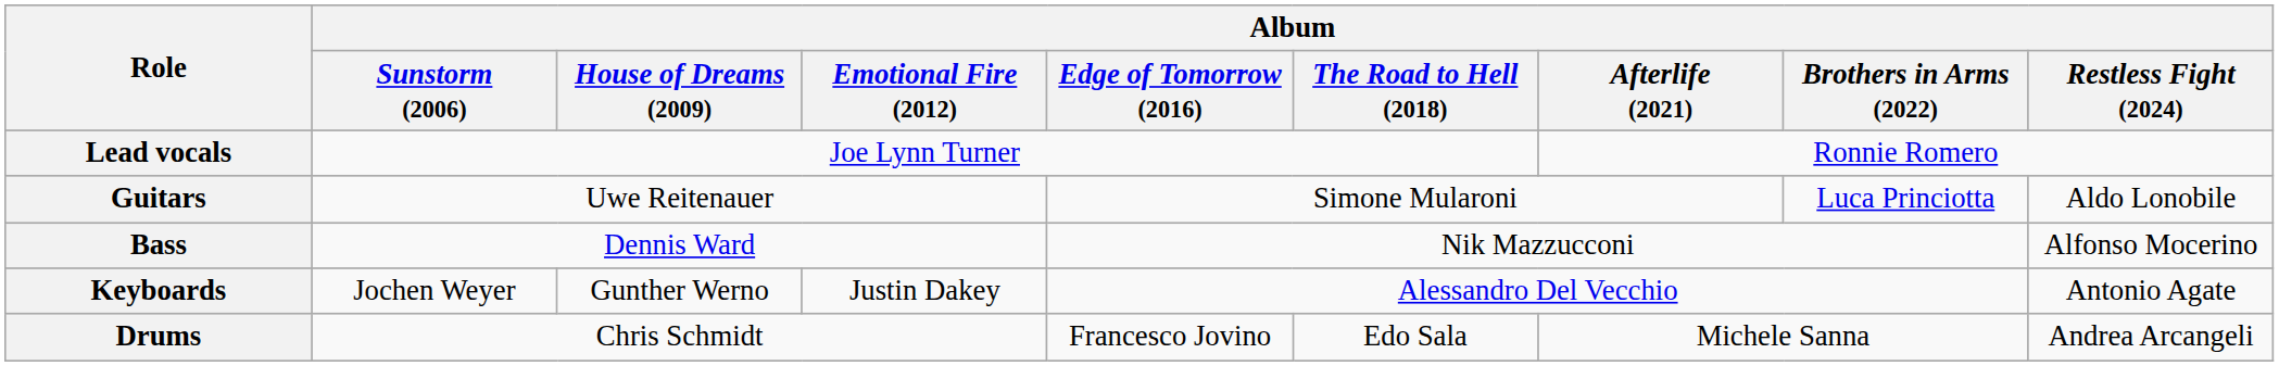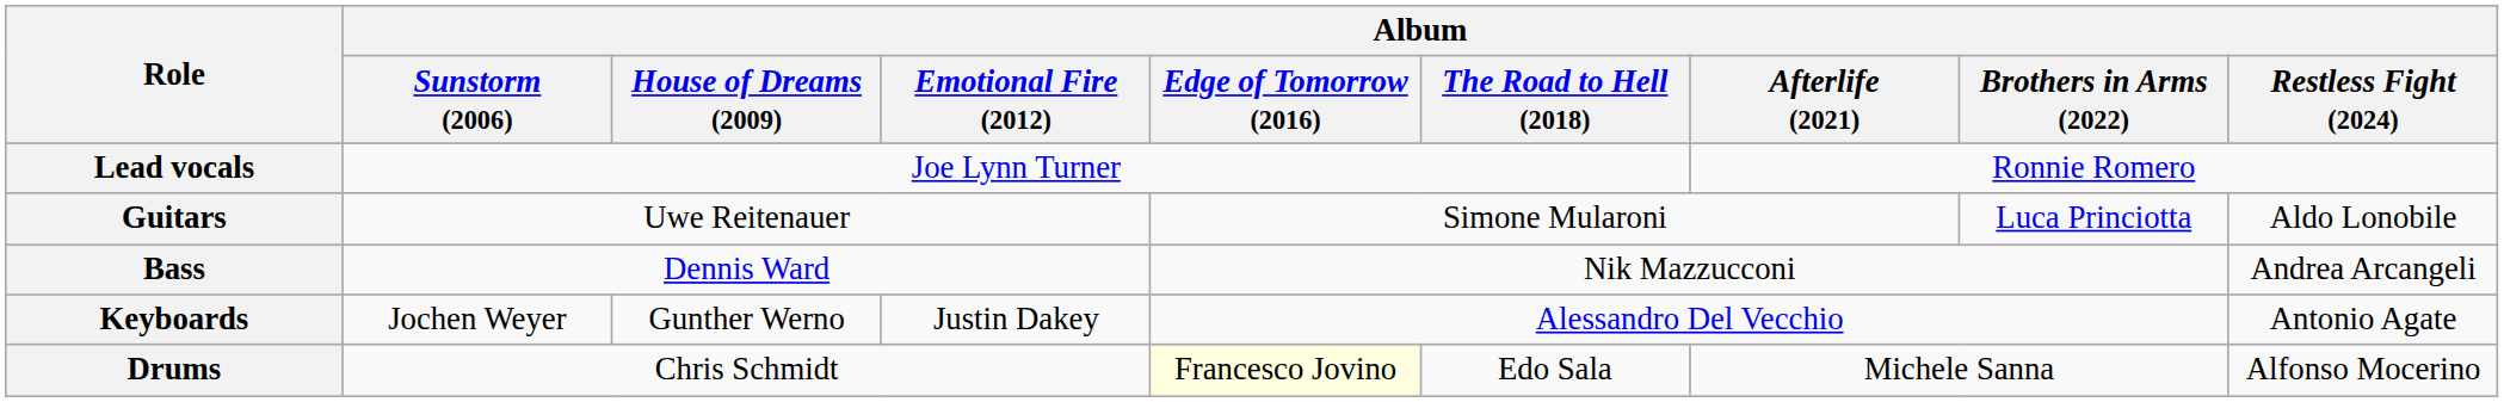Bass | Album / Restless Fight (2024): Alfonso Mocerino -> Andrea Arcangeli
Drums | Album / Edge of Tomorrow (2016): no background -> lightyellow background
Drums | Album / Restless Fight (2024): Andrea Arcangeli -> Alfonso Mocerino
